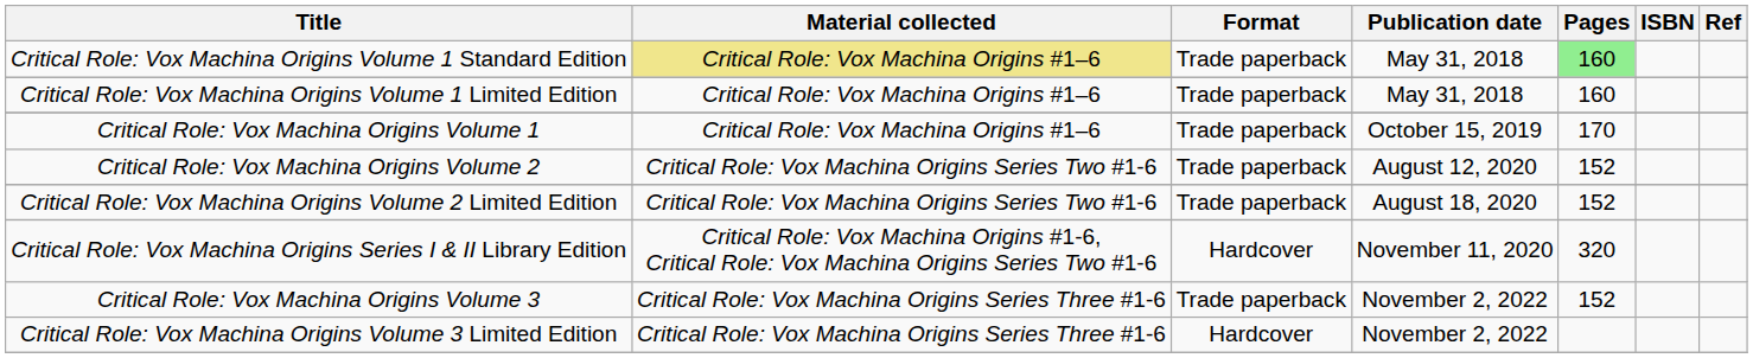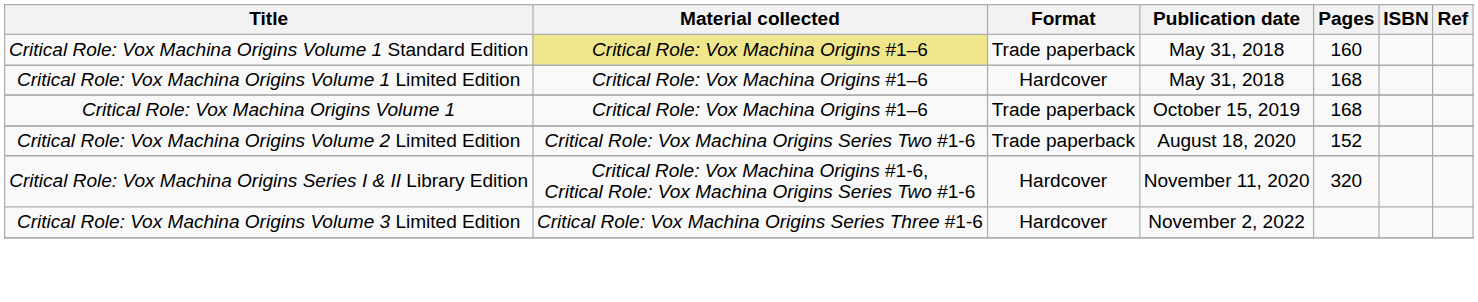Critical Role: Vox Machina Origins Volume 1 Standard Edition | Pages: lightgreen background -> no background
Critical Role: Vox Machina Origins Volume 1 Limited Edition | Format: Trade paperback -> Hardcover
Critical Role: Vox Machina Origins Volume 1 Limited Edition | Pages: 160 -> 168
Critical Role: Vox Machina Origins Volume 1 | Pages: 170 -> 168
- row: Critical Role: Vox Machina Origins Volume 2 | Critical Role: Vox Machina Origins Series Two #1-6 | Trade paperback | August 12, 2020 | 152
- row: Critical Role: Vox Machina Origins Volume 3 | Critical Role: Vox Machina Origins Series Three #1-6 | Trade paperback | November 2, 2022 | 152
